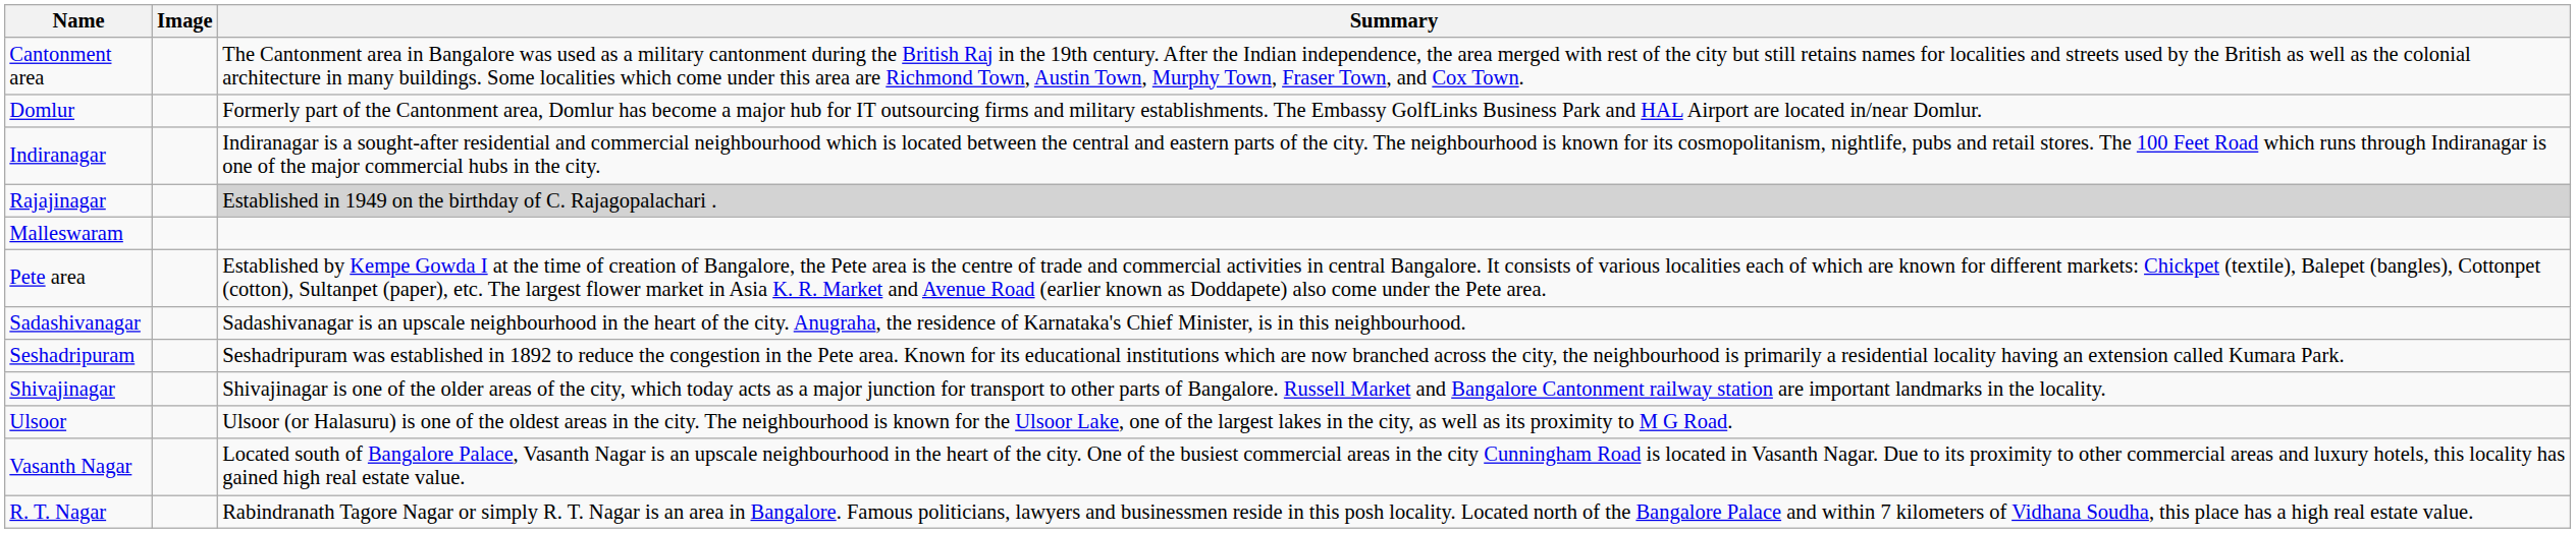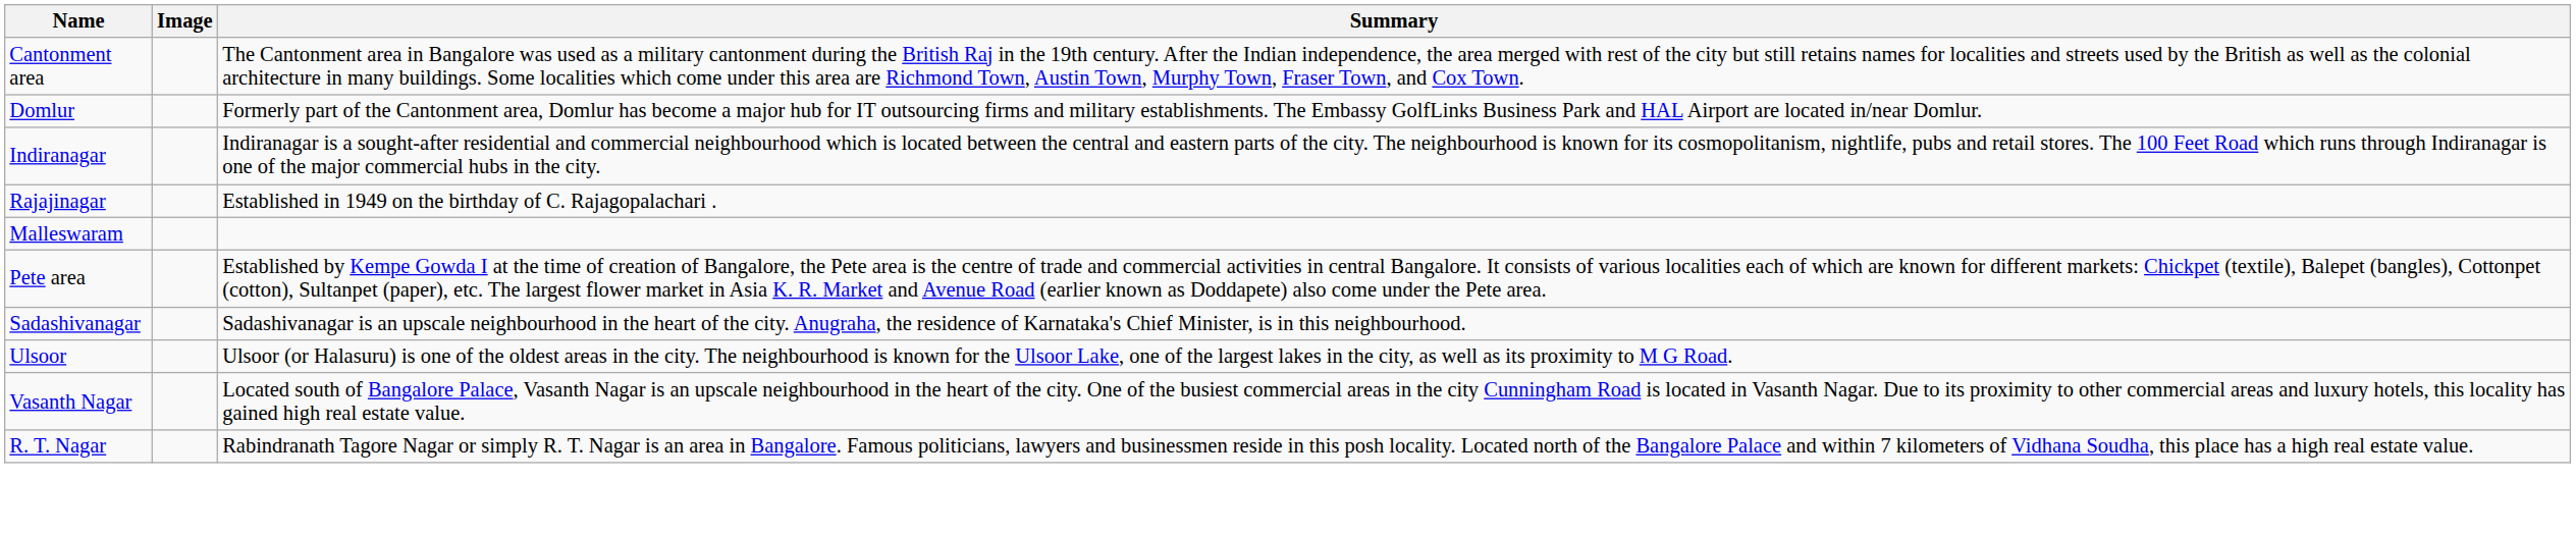Rajajinagar | Summary: lightgrey background -> no background
- row: Seshadripuram | Seshadripuram was established in 1892 to reduce the congestion in the Pete area. Known for its educational institutions which are now branched across the city, the neighbourhood is primarily a residential locality having an extension called Kumara Park.
- row: Shivajinagar | Shivajinagar is one of the older areas of the city, which today acts as a major junction for transport to other parts of Bangalore. Russell Market and Bangalore Cantonment railway station are important landmarks in the locality.
